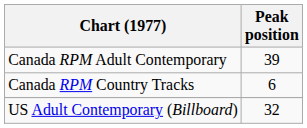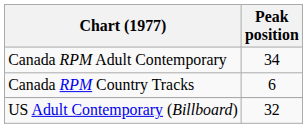Canada RPM Adult Contemporary | Peak position: 39 -> 34
